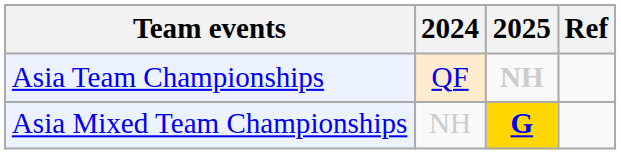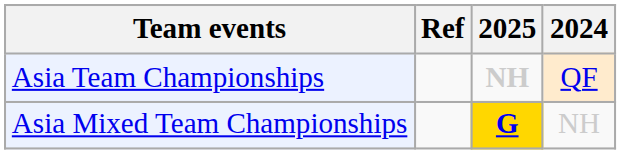columns swapped: 2024 <-> Ref
